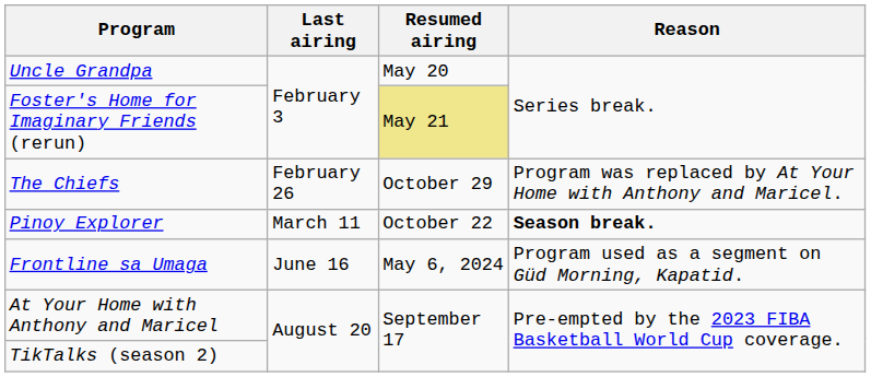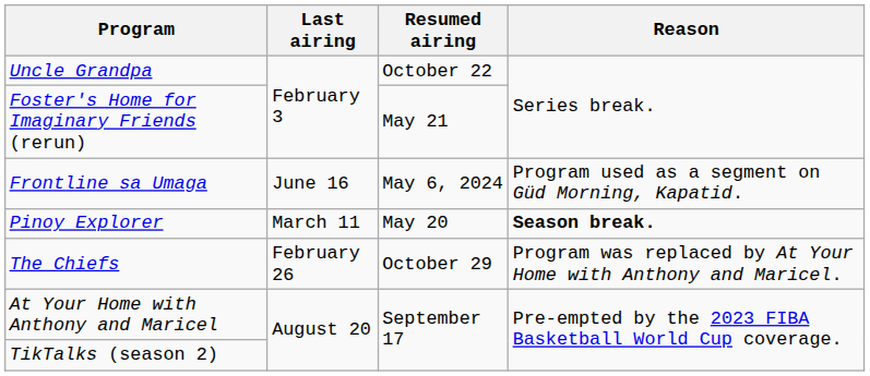Uncle Grandpa | Resumed airing: May 20 -> October 22
Foster's Home for Imaginary Friends (rerun) | Resumed airing: khaki background -> no background
rows swapped: The Chiefs <-> Frontline sa Umaga
Pinoy Explorer | Resumed airing: October 22 -> May 20
